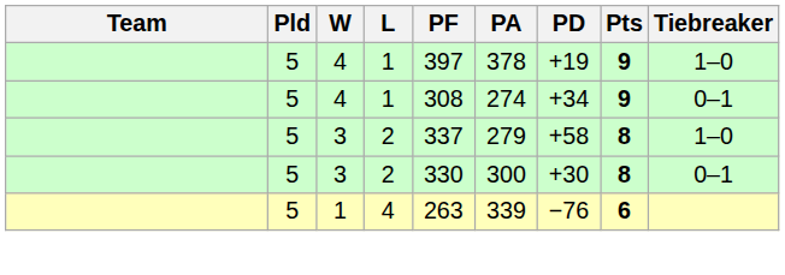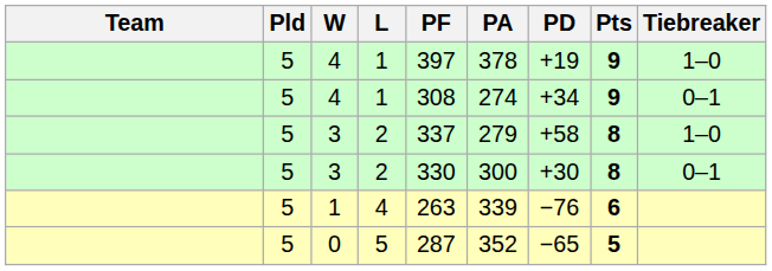+ row: 5 | 0 | 5 | 287 | 352 | −65 | 5
